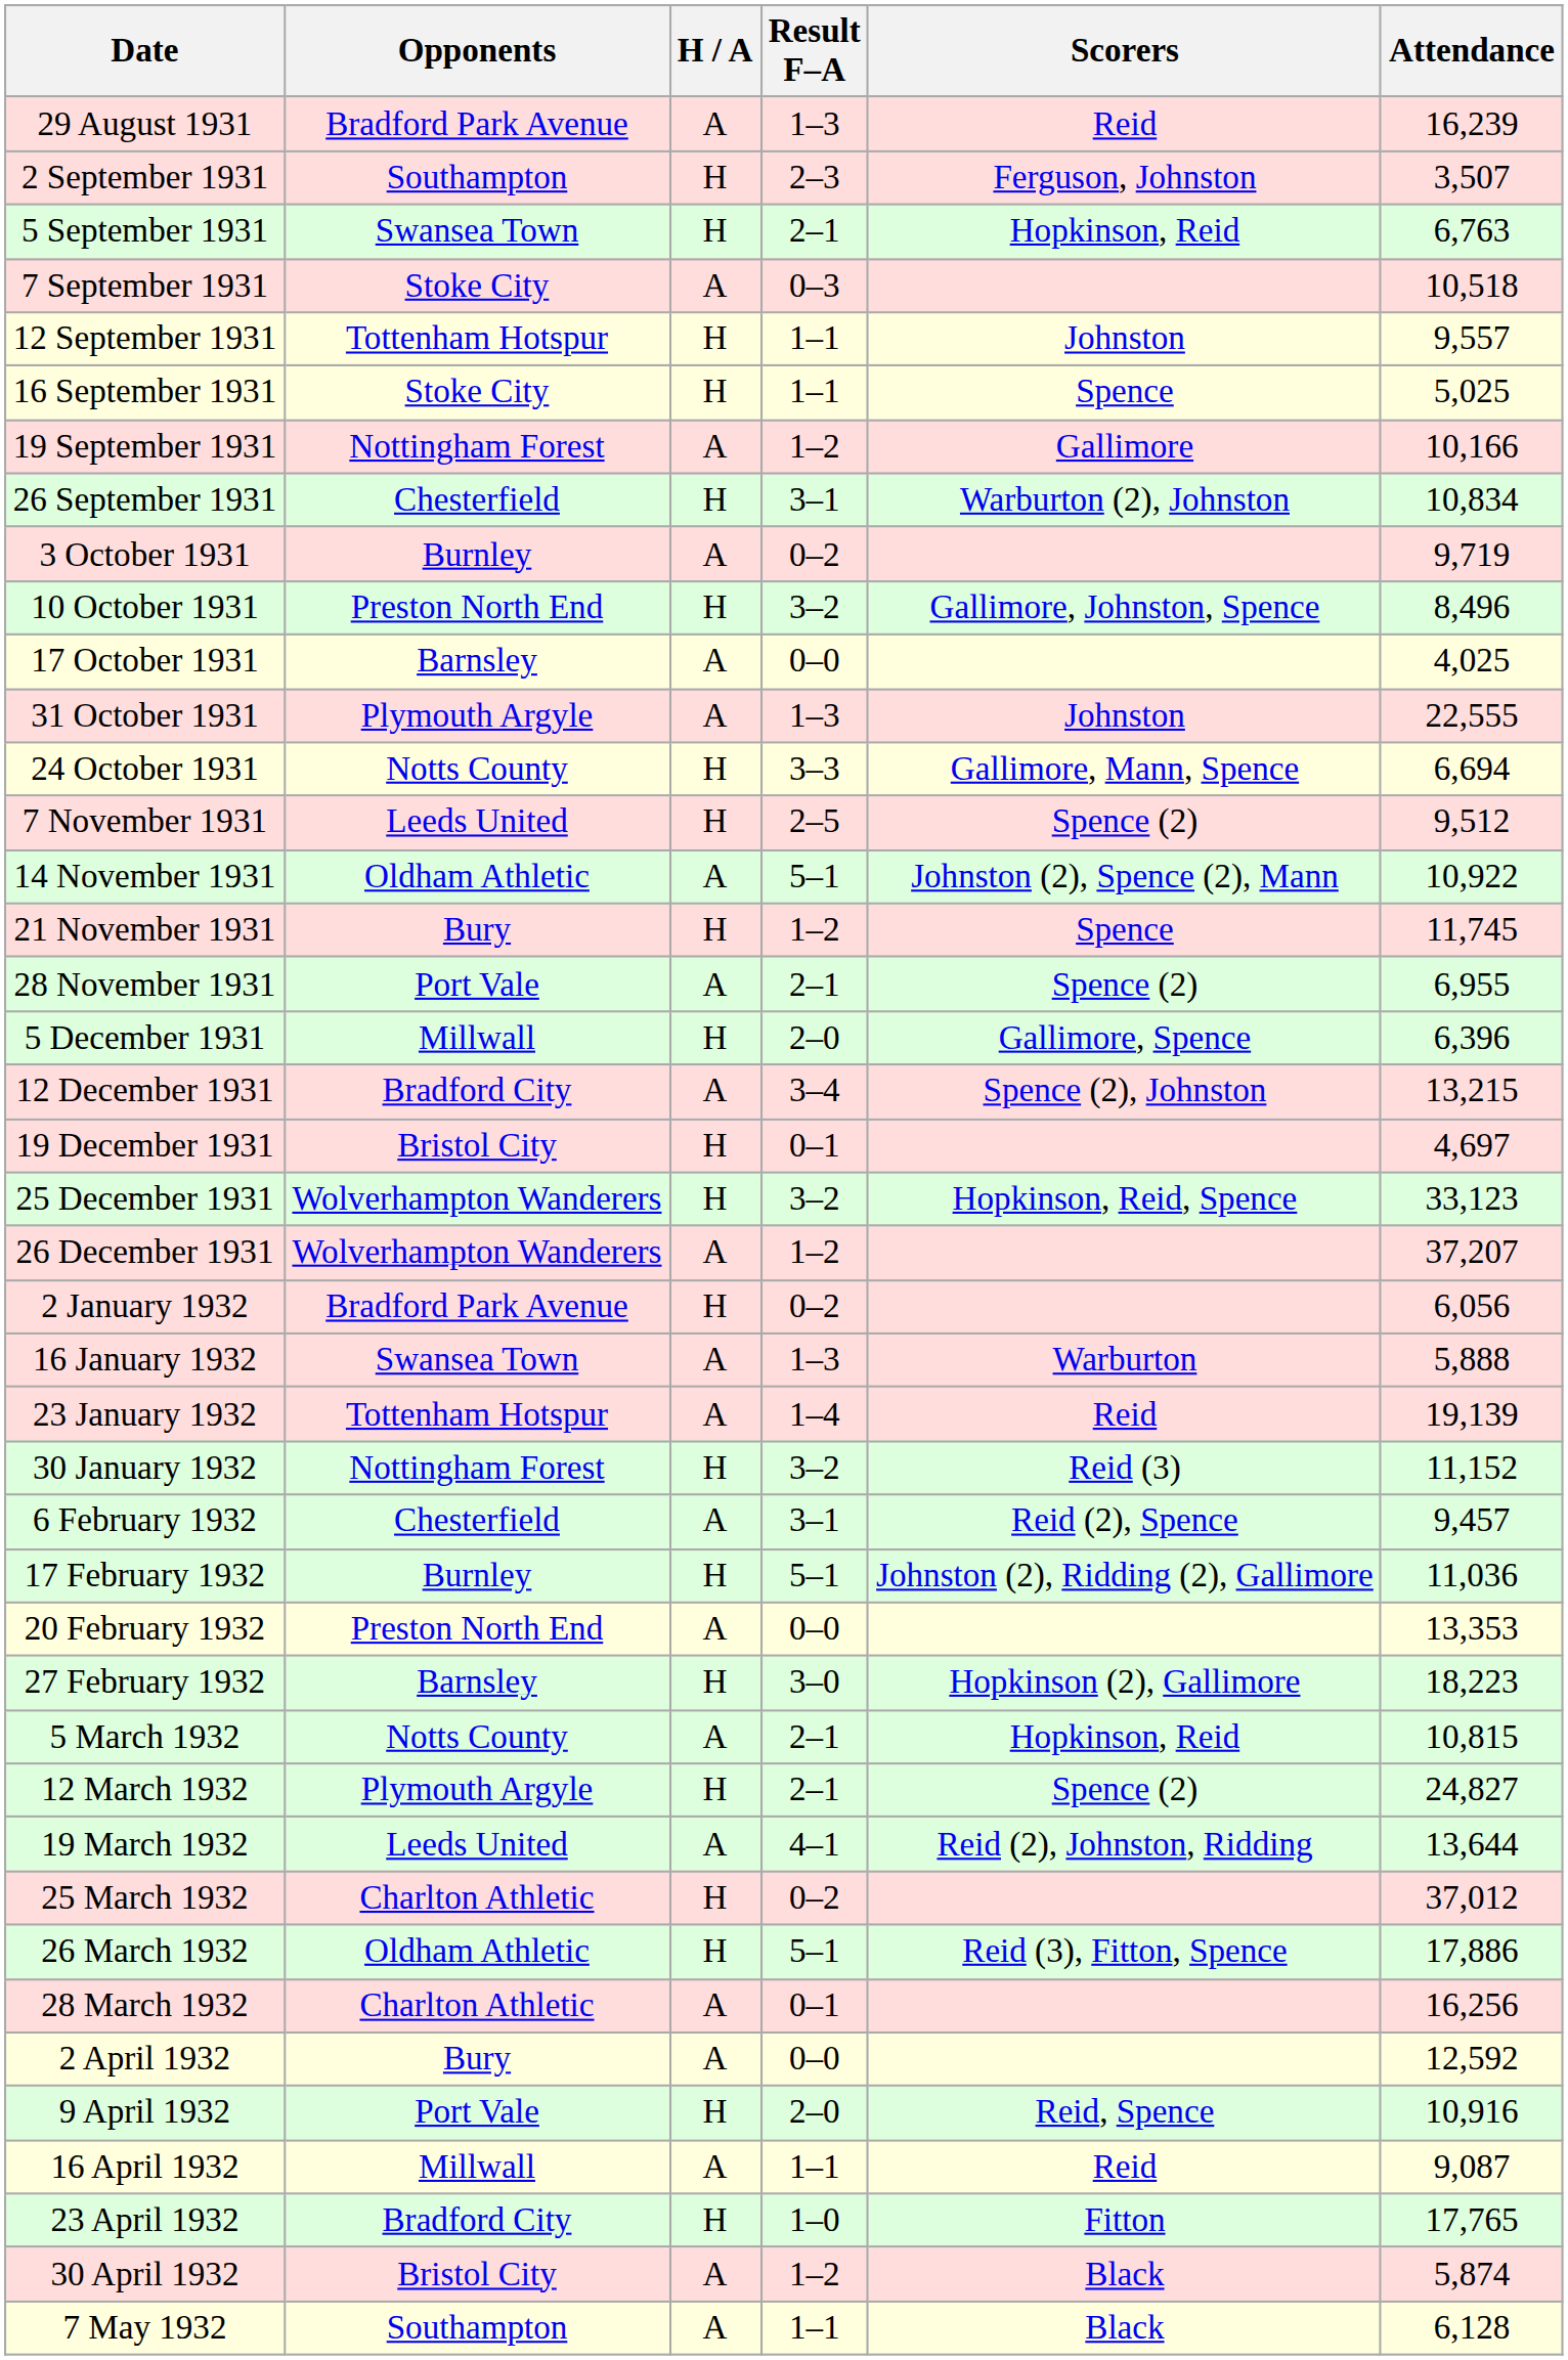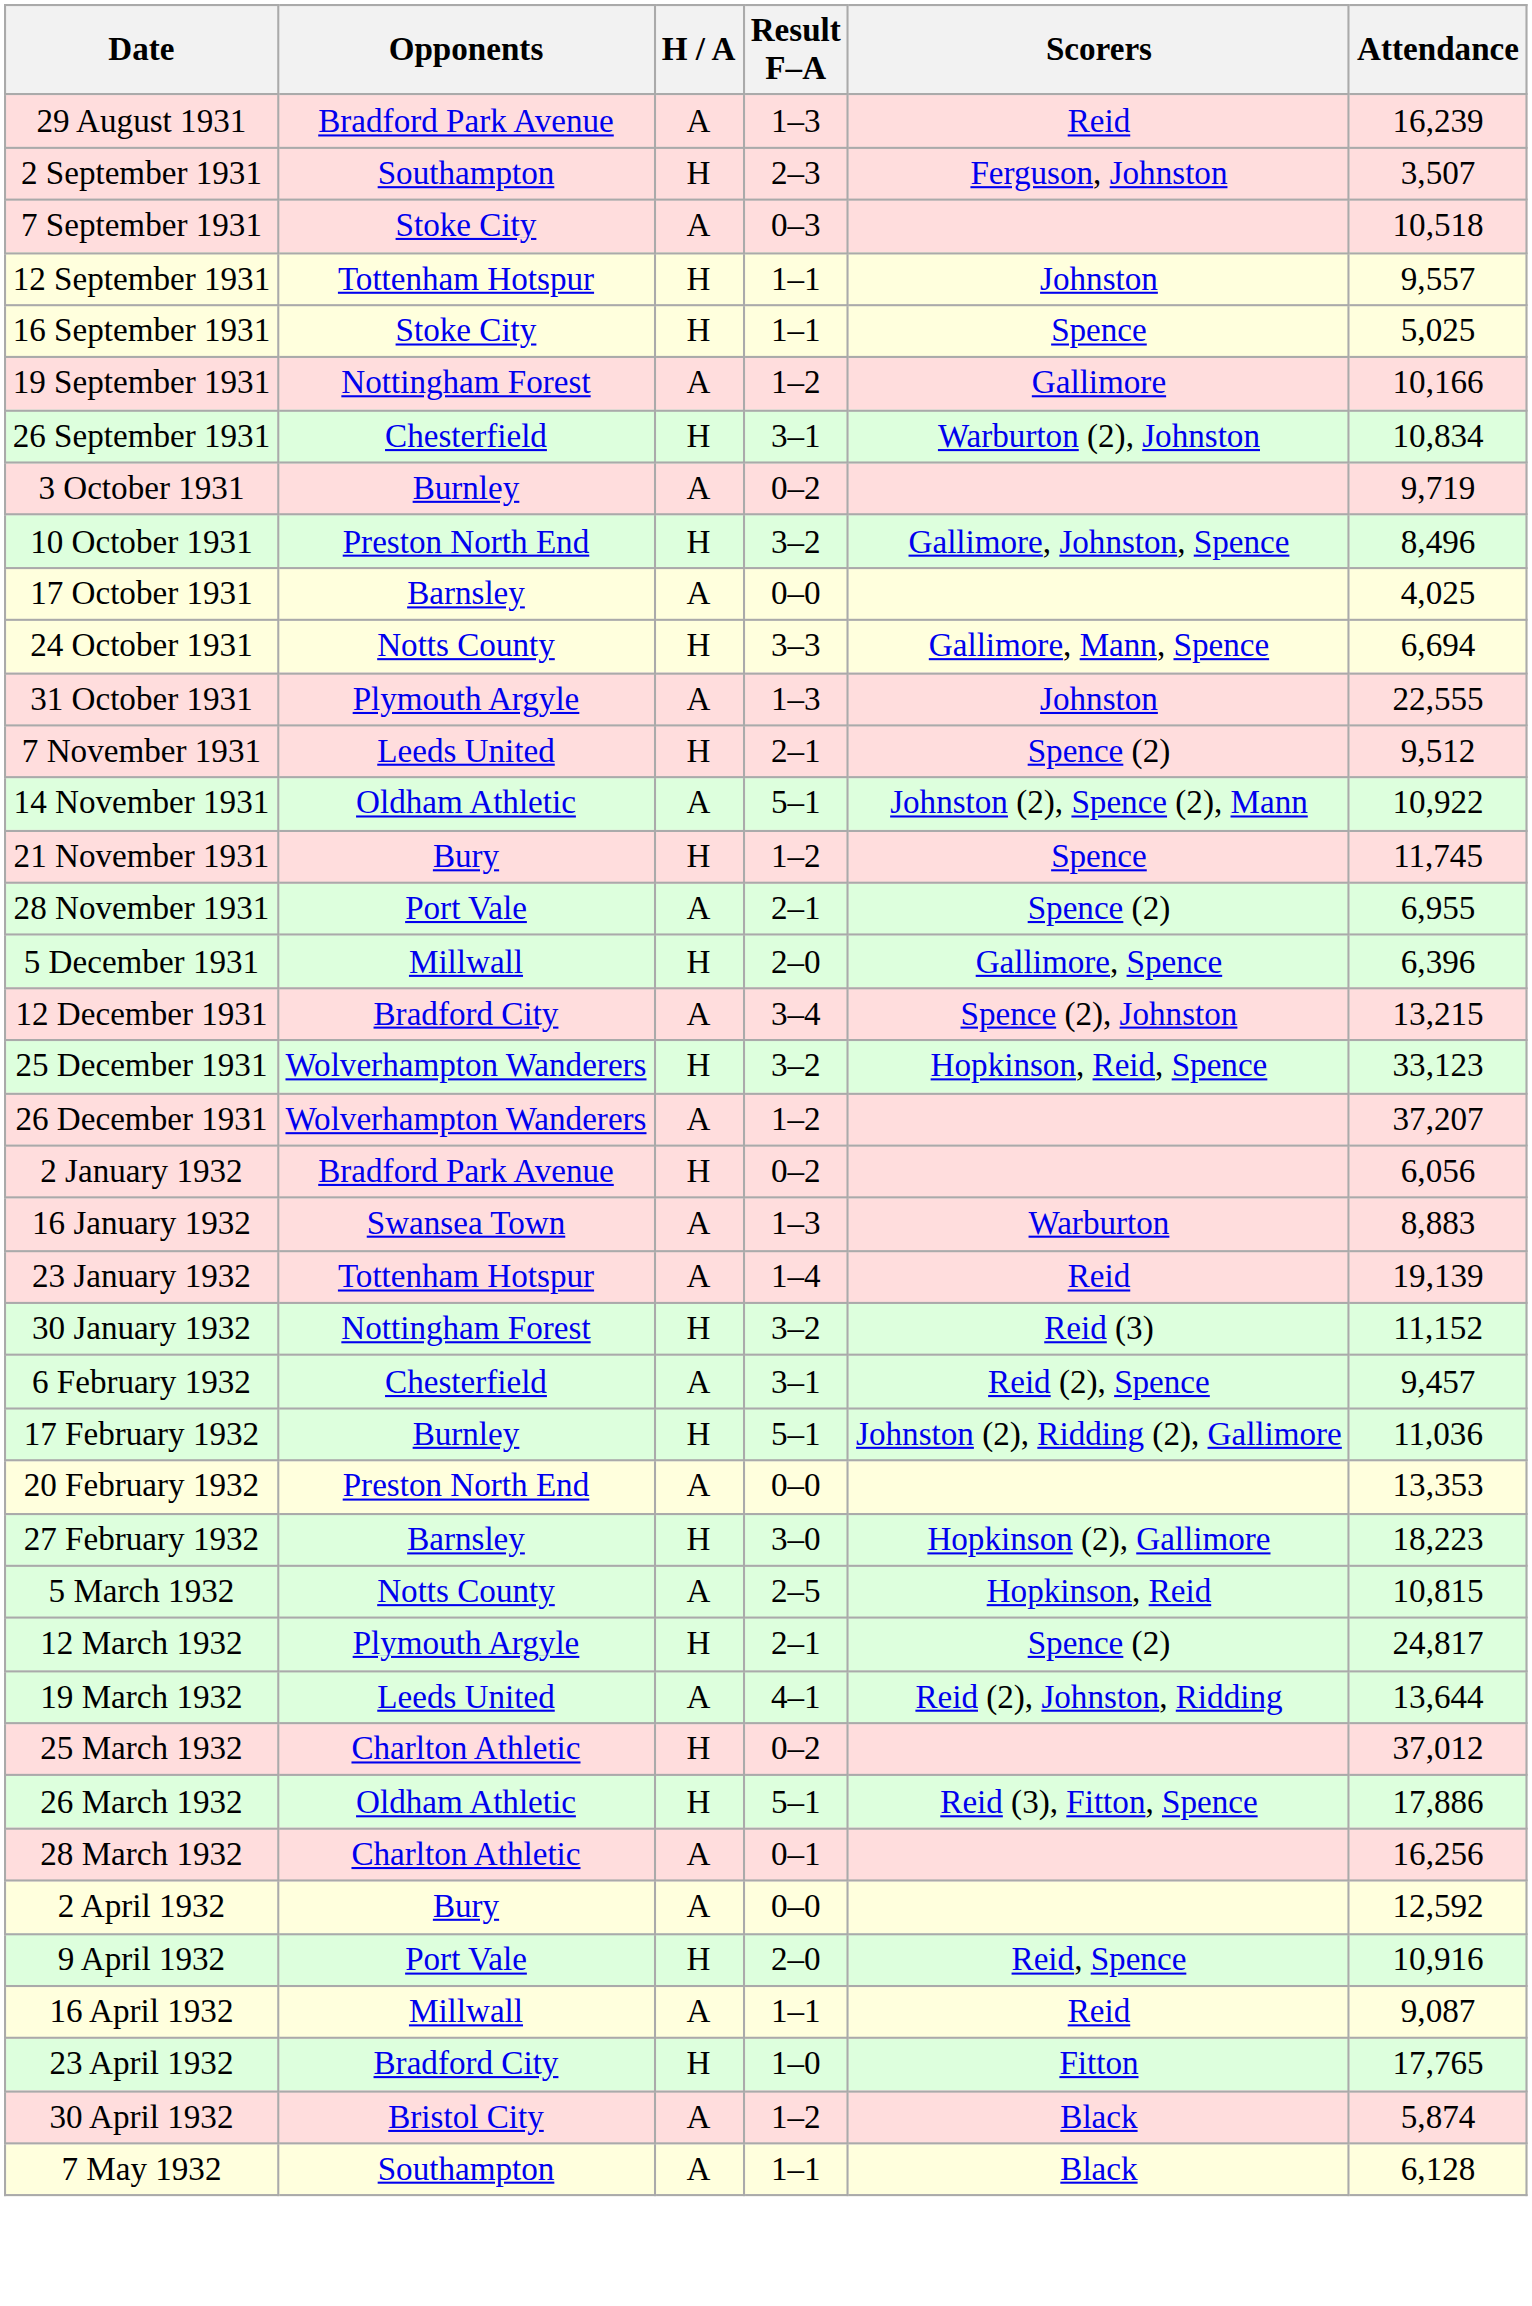- row: 5 September 1931 | Swansea Town | H | 2–1 | Hopkinson, Reid | 6,763
rows swapped: 24 October 1931 <-> 31 October 1931
7 November 1931 | Result F–A: 2–5 -> 2–1
- row: 19 December 1931 | Bristol City | H | 0–1 | 4,697
16 January 1932 | Attendance: 5,888 -> 8,883
5 March 1932 | Result F–A: 2–1 -> 2–5
12 March 1932 | Attendance: 24,827 -> 24,817
